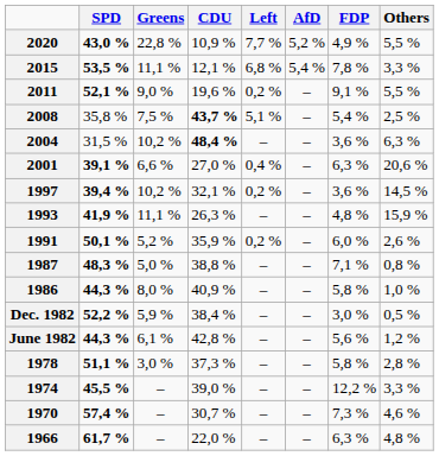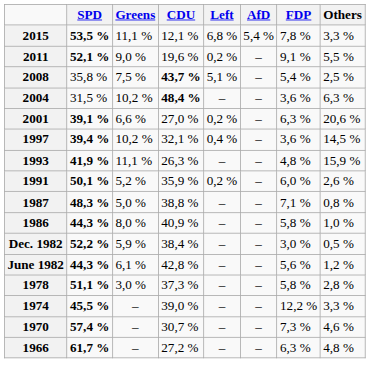- row: 2020 | 43,0 % | 22,8 % | 10,9 % | 7,7 % | 5,2 % | 4,9 % | 5,5 %
2001 | Left: 0,4 % -> 0,2 %
1997 | Left: 0,2 % -> 0,4 %
1966 | CDU: 22,0 % -> 27,2 %
